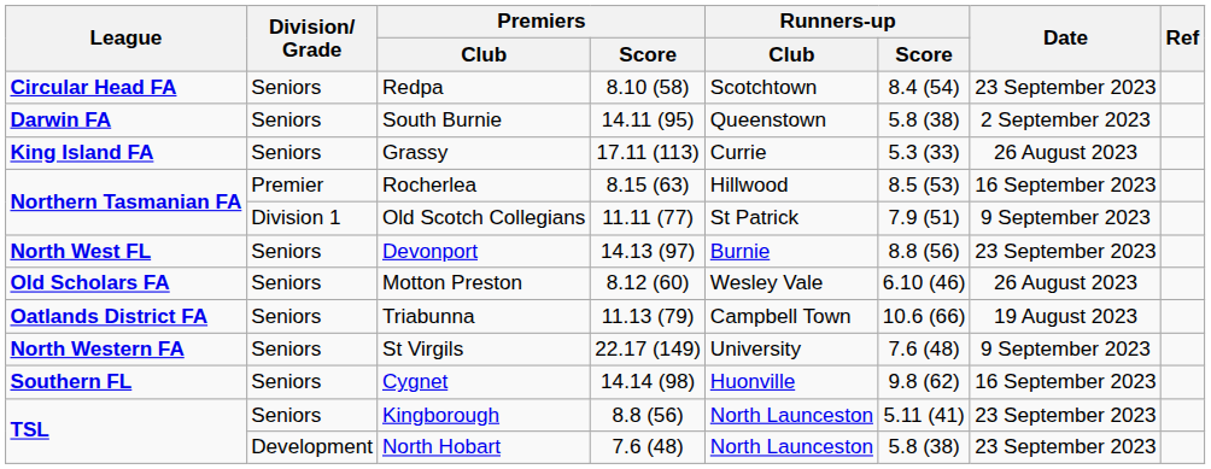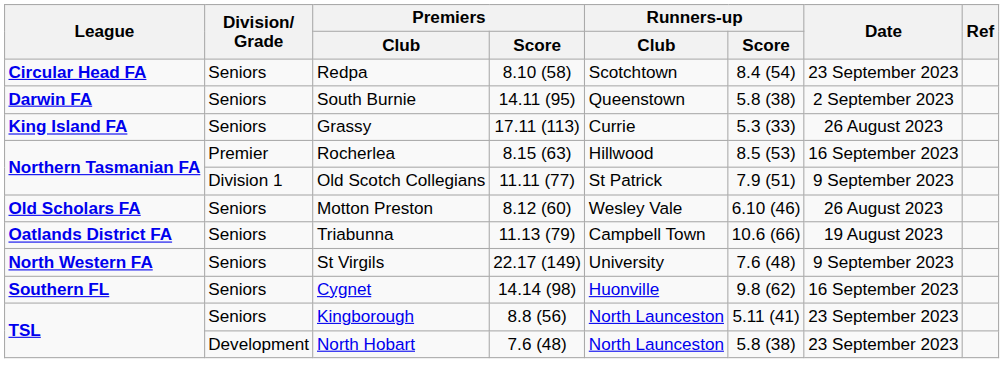- row: North West FL | Seniors | Devonport | 14.13 (97) | Burnie | 8.8 (56) | 23 September 2023
